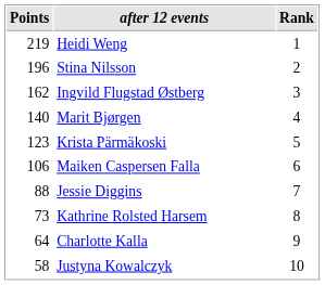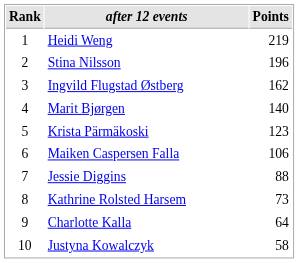columns swapped: Rank <-> Points
